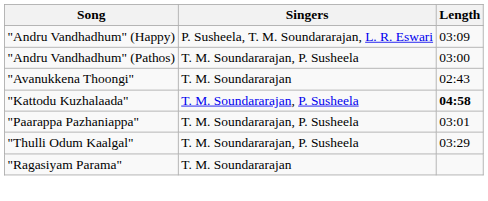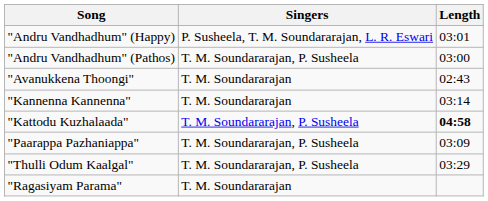"Andru Vandhadhum" (Happy) | Length: 03:09 -> 03:01
+ row: "Kannenna Kannenna" | T. M. Soundararajan | 03:14
"Paarappa Pazhaniappa" | Length: 03:01 -> 03:09
